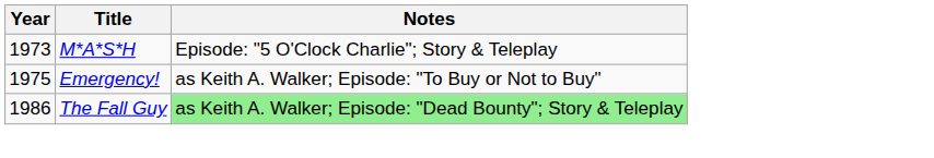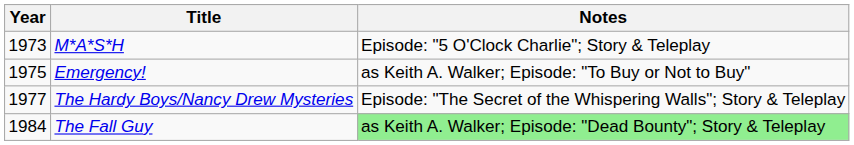+ row: 1977 | The Hardy Boys/Nancy Drew Mysteries | Episode: "The Secret of the Whispering Walls"; Story & Teleplay
The Fall Guy | Year: 1986 -> 1984
